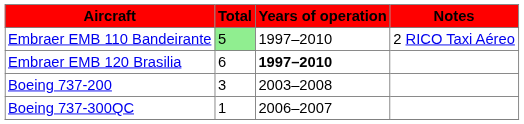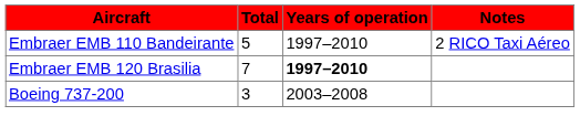Embraer EMB 110 Bandeirante | Total: lightgreen background -> no background
Embraer EMB 120 Brasilia | Total: 6 -> 7
- row: Boeing 737-300QC | 1 | 2006–2007
